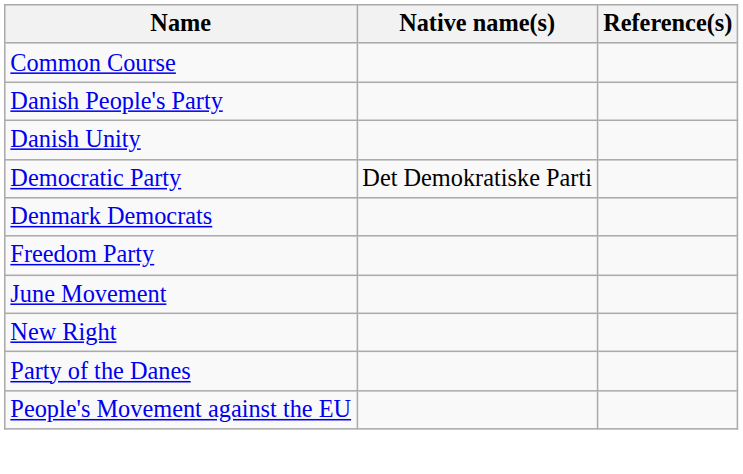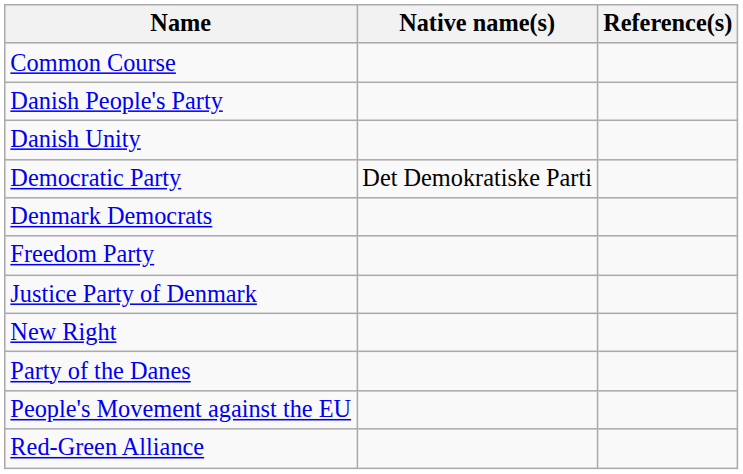- row: June Movement
+ row: Justice Party of Denmark
+ row: Red-Green Alliance
